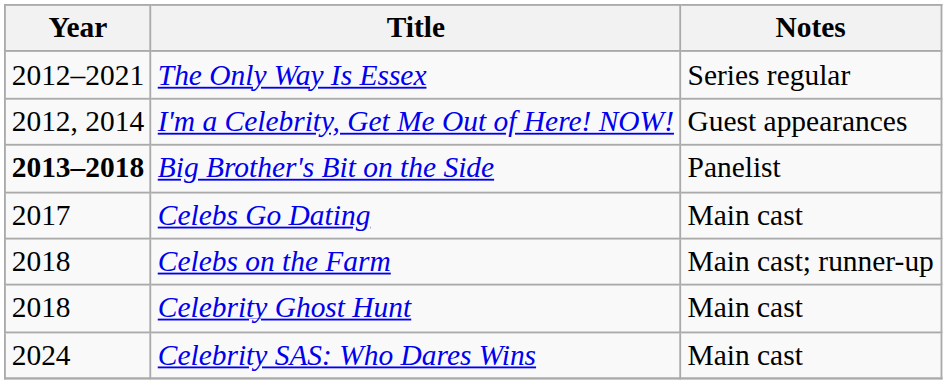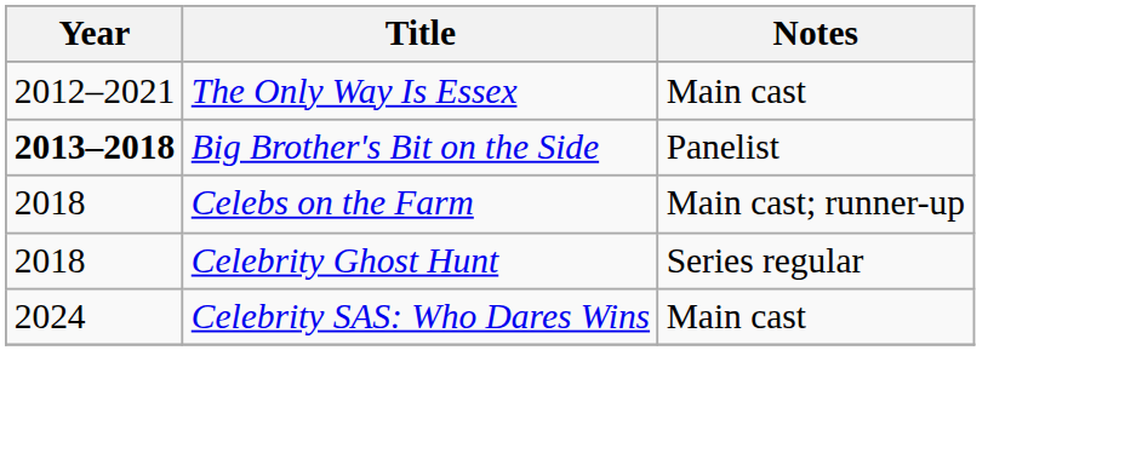The Only Way Is Essex | Notes: Series regular -> Main cast
- row: 2012, 2014 | I'm a Celebrity, Get Me Out of Here! NOW! | Guest appearances
- row: 2017 | Celebs Go Dating | Main cast
Celebrity Ghost Hunt | Notes: Main cast -> Series regular
